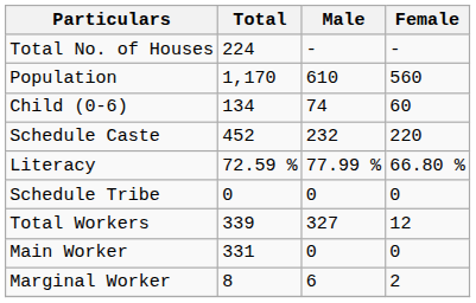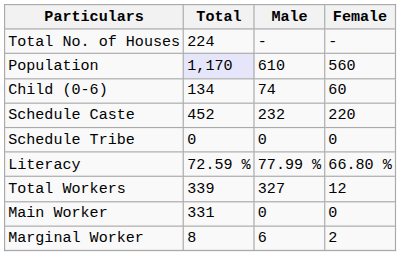Population | Total: no background -> lavender background
rows swapped: Schedule Tribe <-> Literacy
